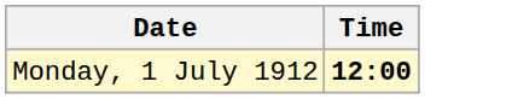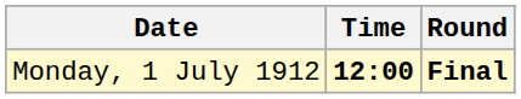+ column: Round | Final
